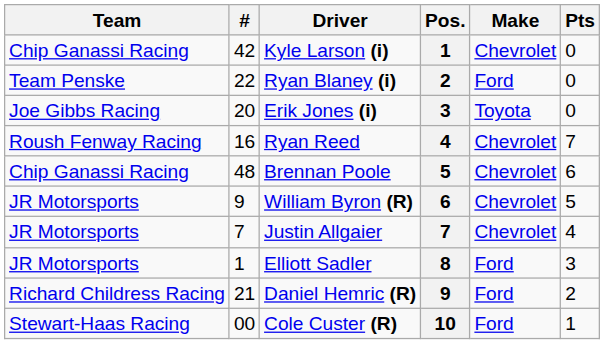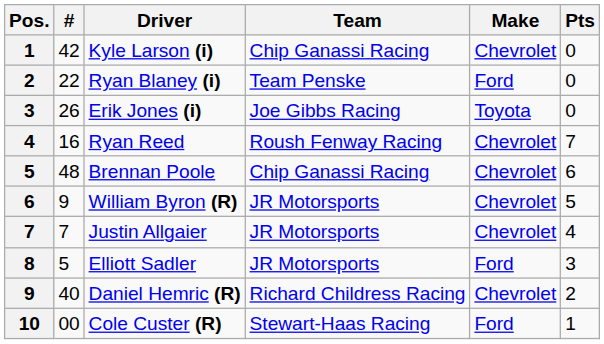columns swapped: Pos. <-> Team
Erik Jones (i) | #: 20 -> 26
Elliott Sadler | #: 1 -> 5
Daniel Hemric (R) | #: 21 -> 40
Daniel Hemric (R) | Make: Ford -> Chevrolet
